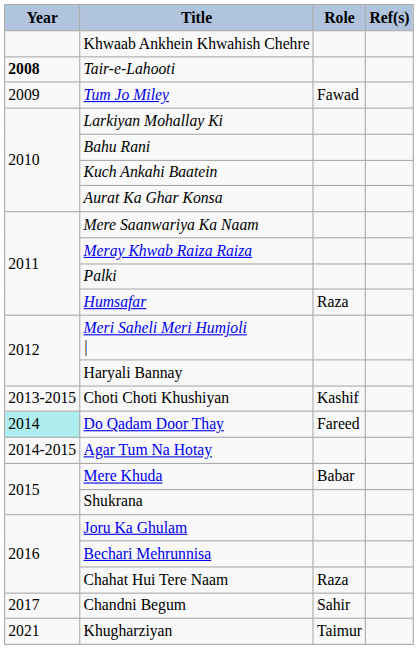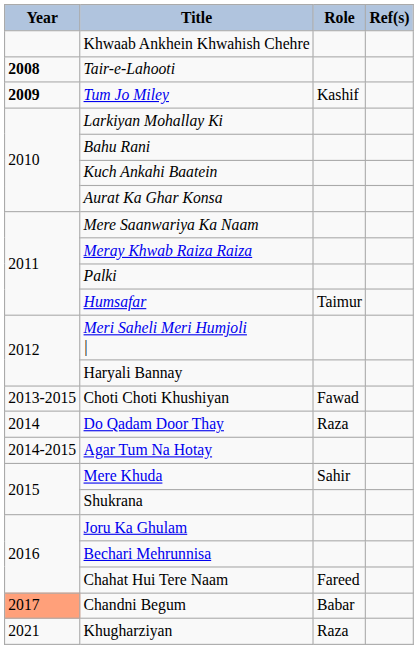Tum Jo Miley | Year: normal -> bold
Tum Jo Miley | Role: Fawad -> Kashif
Humsafar | Role: Raza -> Taimur
Choti Choti Khushiyan | Role: Kashif -> Fawad
Do Qadam Door Thay | Year: paleturquoise background -> no background
Do Qadam Door Thay | Role: Fareed -> Raza
Mere Khuda | Role: Babar -> Sahir
Chahat Hui Tere Naam | Role: Raza -> Fareed
Chandni Begum | Year: no background -> lightsalmon background
Chandni Begum | Role: Sahir -> Babar
Khugharziyan | Role: Taimur -> Raza
